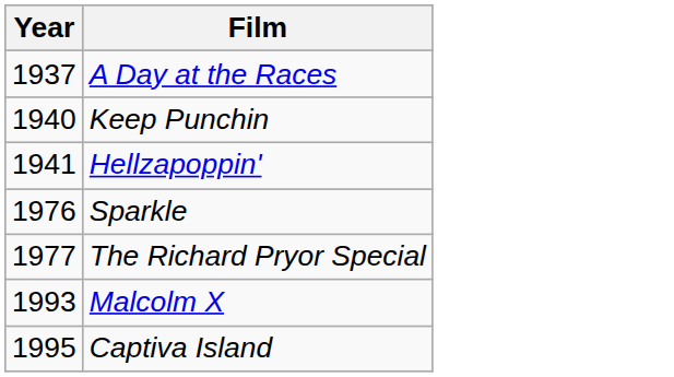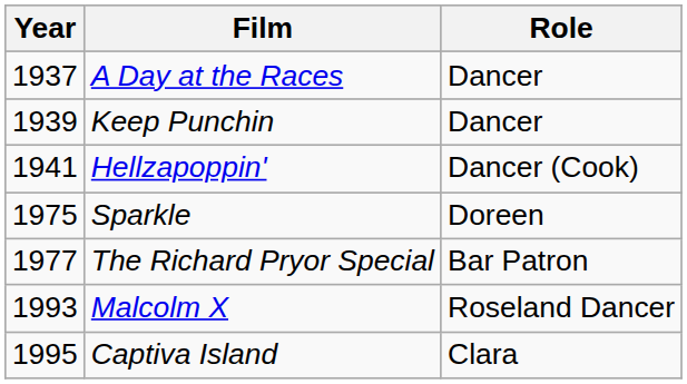+ column: Role | Dancer | Dancer | Dancer (Cook) | Doreen | Bar Patron | Roseland Dancer | Clara
Keep Punchin | Year: 1940 -> 1939
Sparkle | Year: 1976 -> 1975
